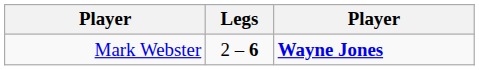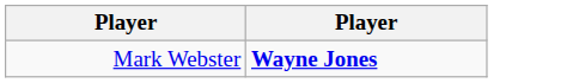- column: Legs | 2 – 6
